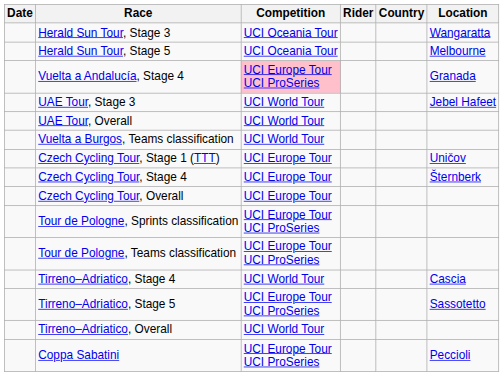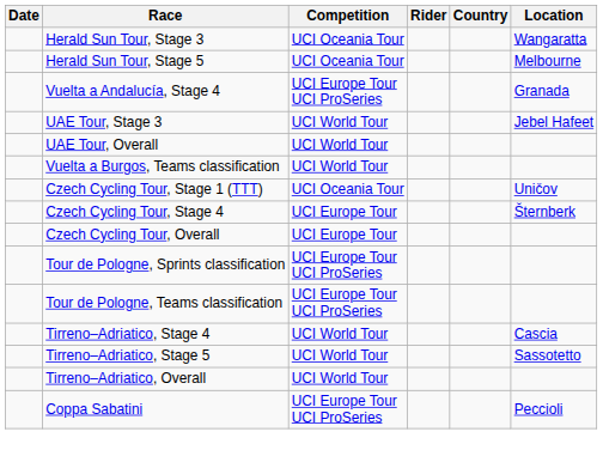Vuelta a Andalucía, Stage 4 | Competition: pink background -> no background
Czech Cycling Tour, Stage 1 (TTT) | Competition: UCI Europe Tour -> UCI Oceania Tour
Tirreno–Adriatico, Stage 5 | Competition: UCI Europe Tour UCI ProSeries -> UCI World Tour
